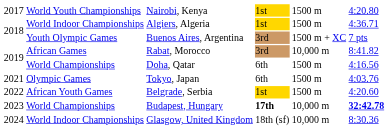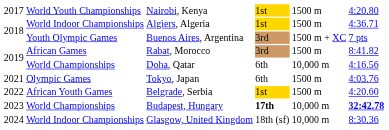Rabat, Morocco | column 5: 10,000 m -> 1500 m
Doha, Qatar | column 5: 1500 m -> 10,000 m
